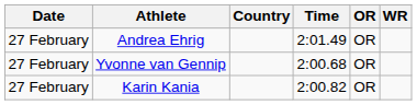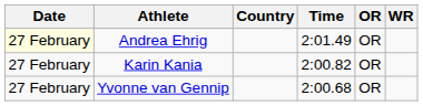Andrea Ehrig | Date: no background -> lightyellow background
rows swapped: Karin Kania <-> Yvonne van Gennip
